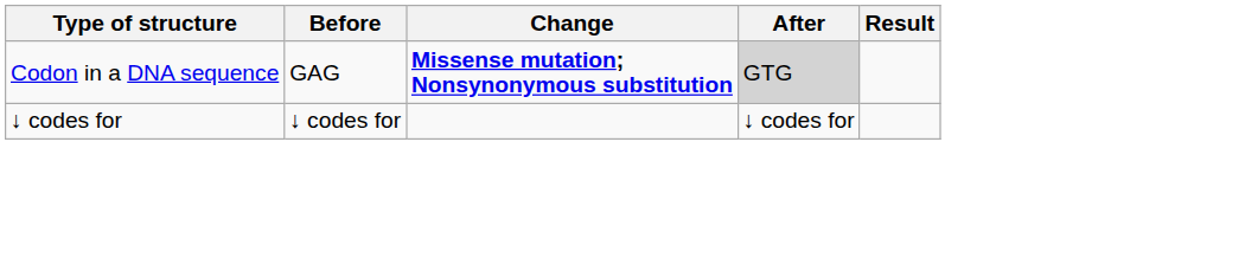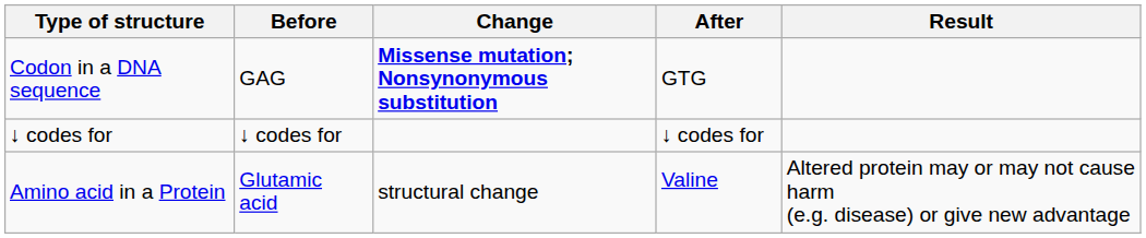Codon in a DNA sequence | After: lightgrey background -> no background
+ row: Amino acid in a Protein | Glutamic acid | structural change | Valine | Altered protein may or may not cause harm (e.g. disease) or give new advantage
